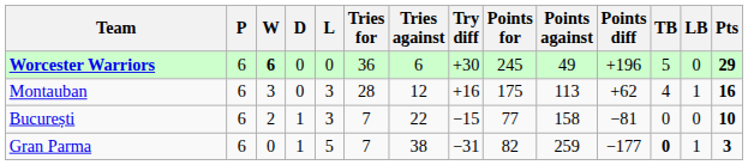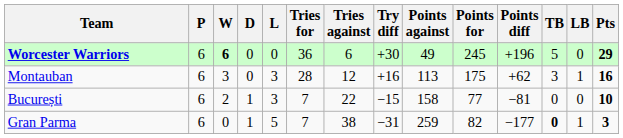columns swapped: Points for <-> Points against
Montauban | TB: 4 -> 3
